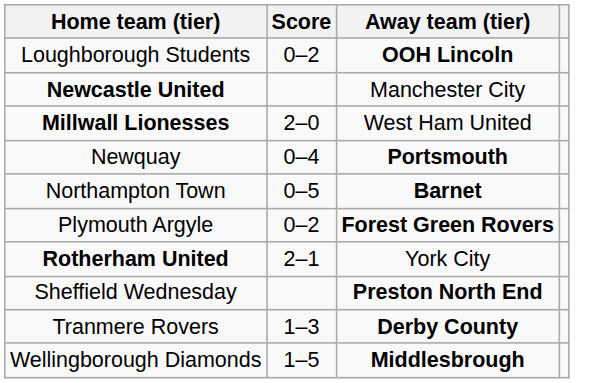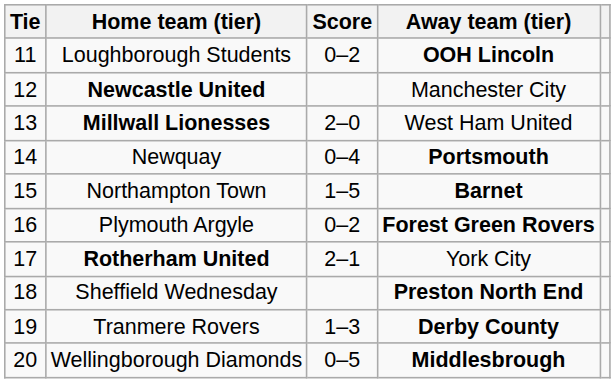+ column: Tie | 11 | 12 | 13 | 14 | 15 | 16 | 17 | 18 | 19 | 20
Northampton Town | Score: 0–5 -> 1–5
Wellingborough Diamonds | Score: 1–5 -> 0–5
